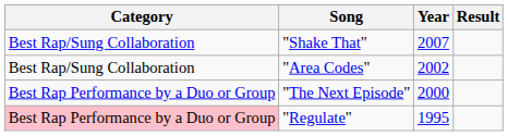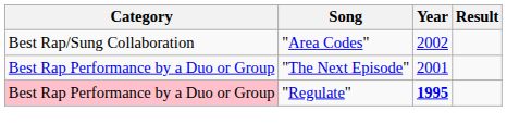- row: Best Rap/Sung Collaboration | "Shake That" | 2007
"The Next Episode" | Year: 2000 -> 2001
"Regulate" | Year: normal -> bold
